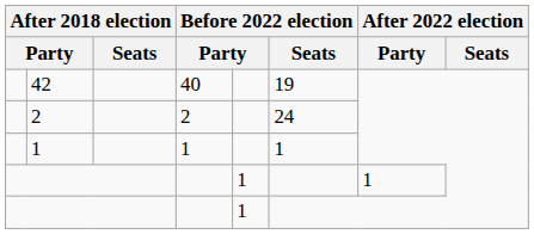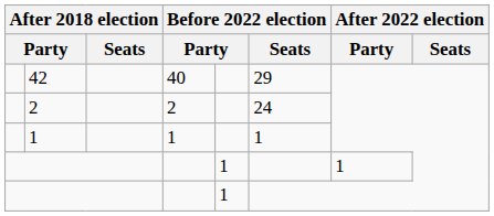42 | Before 2022 election / Seats: 19 -> 29
